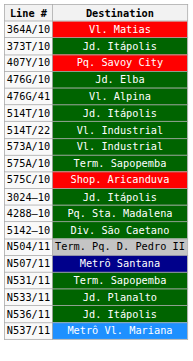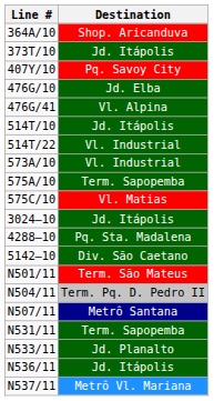364A/10 | Destination: Vl. Matias -> Shop. Aricanduva
575C/10 | Destination: Shop. Aricanduva -> Vl. Matias
+ row: N501/11 | Term. São Mateus
